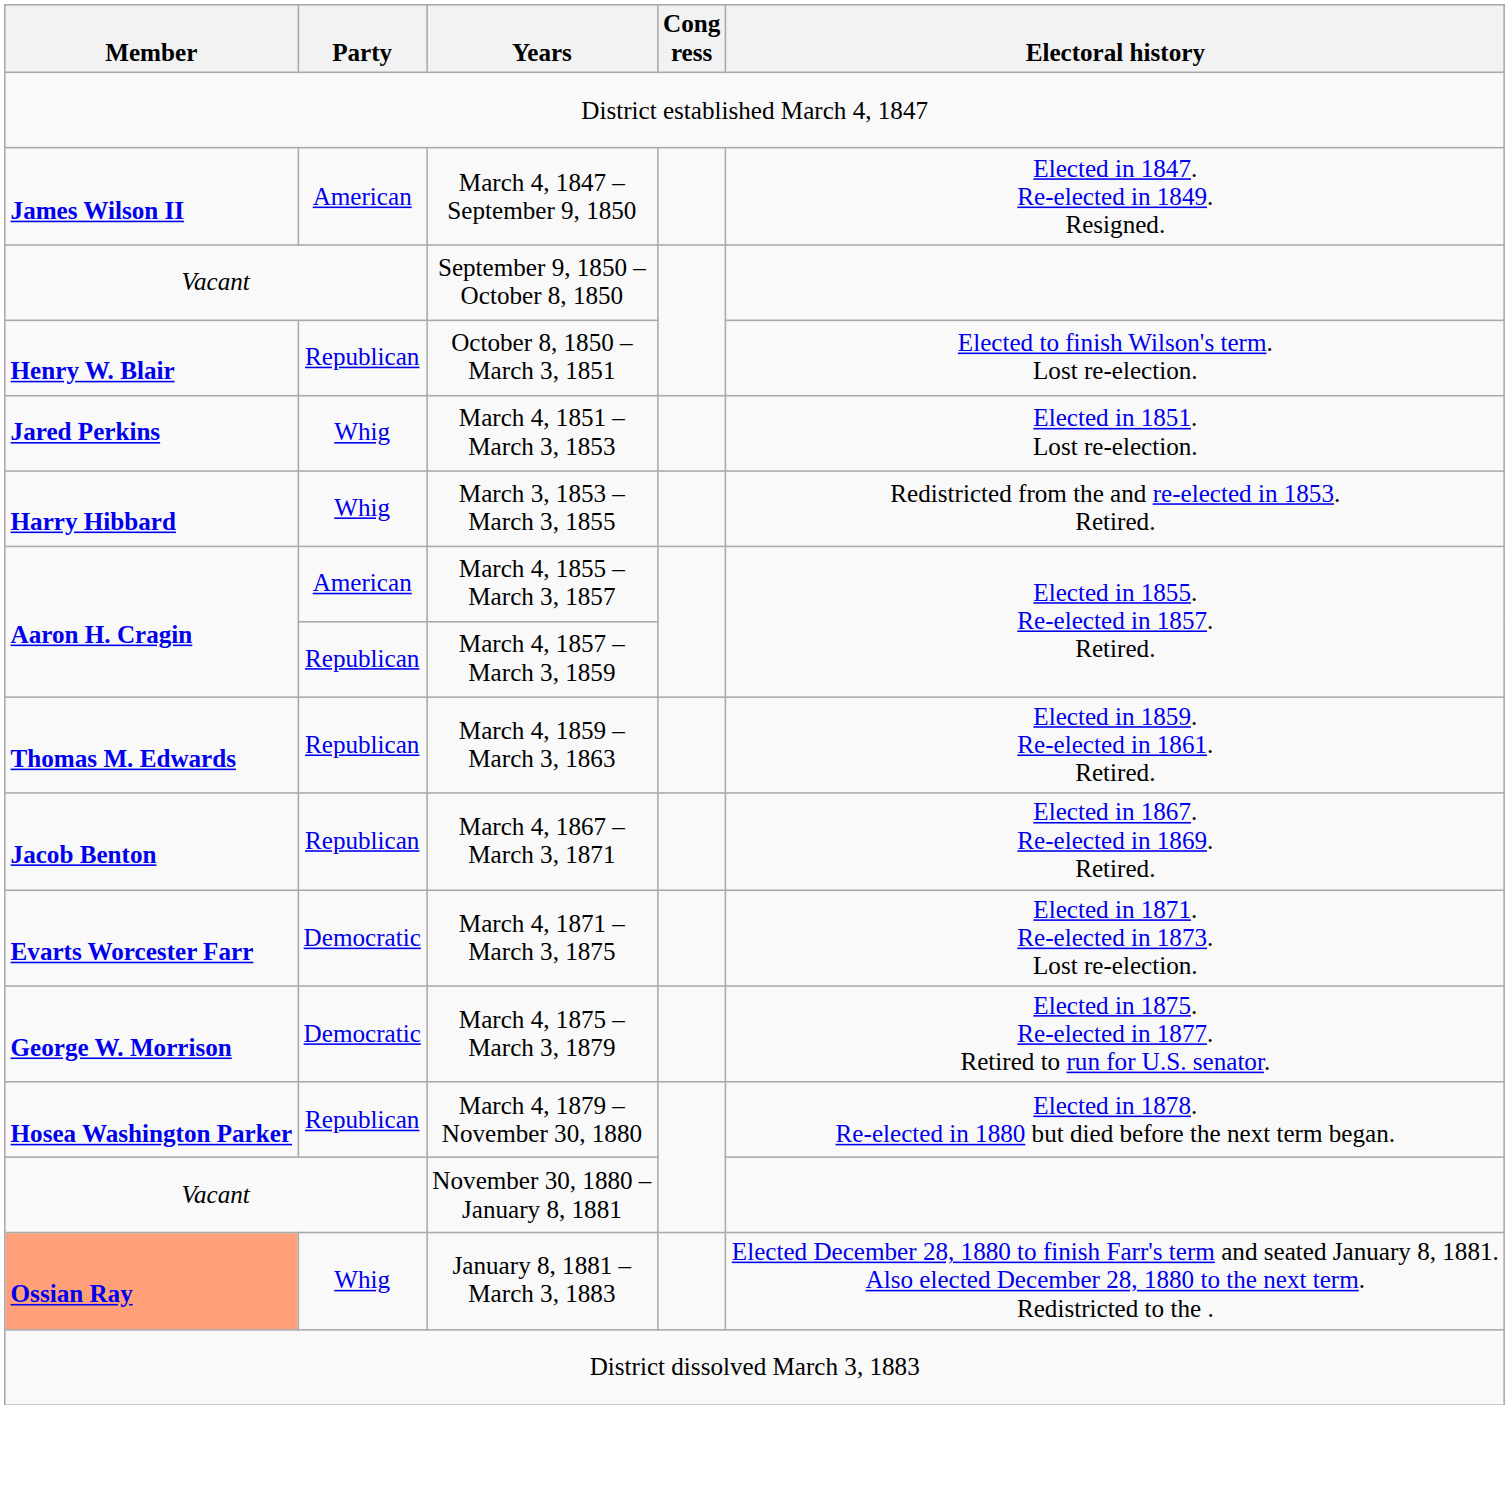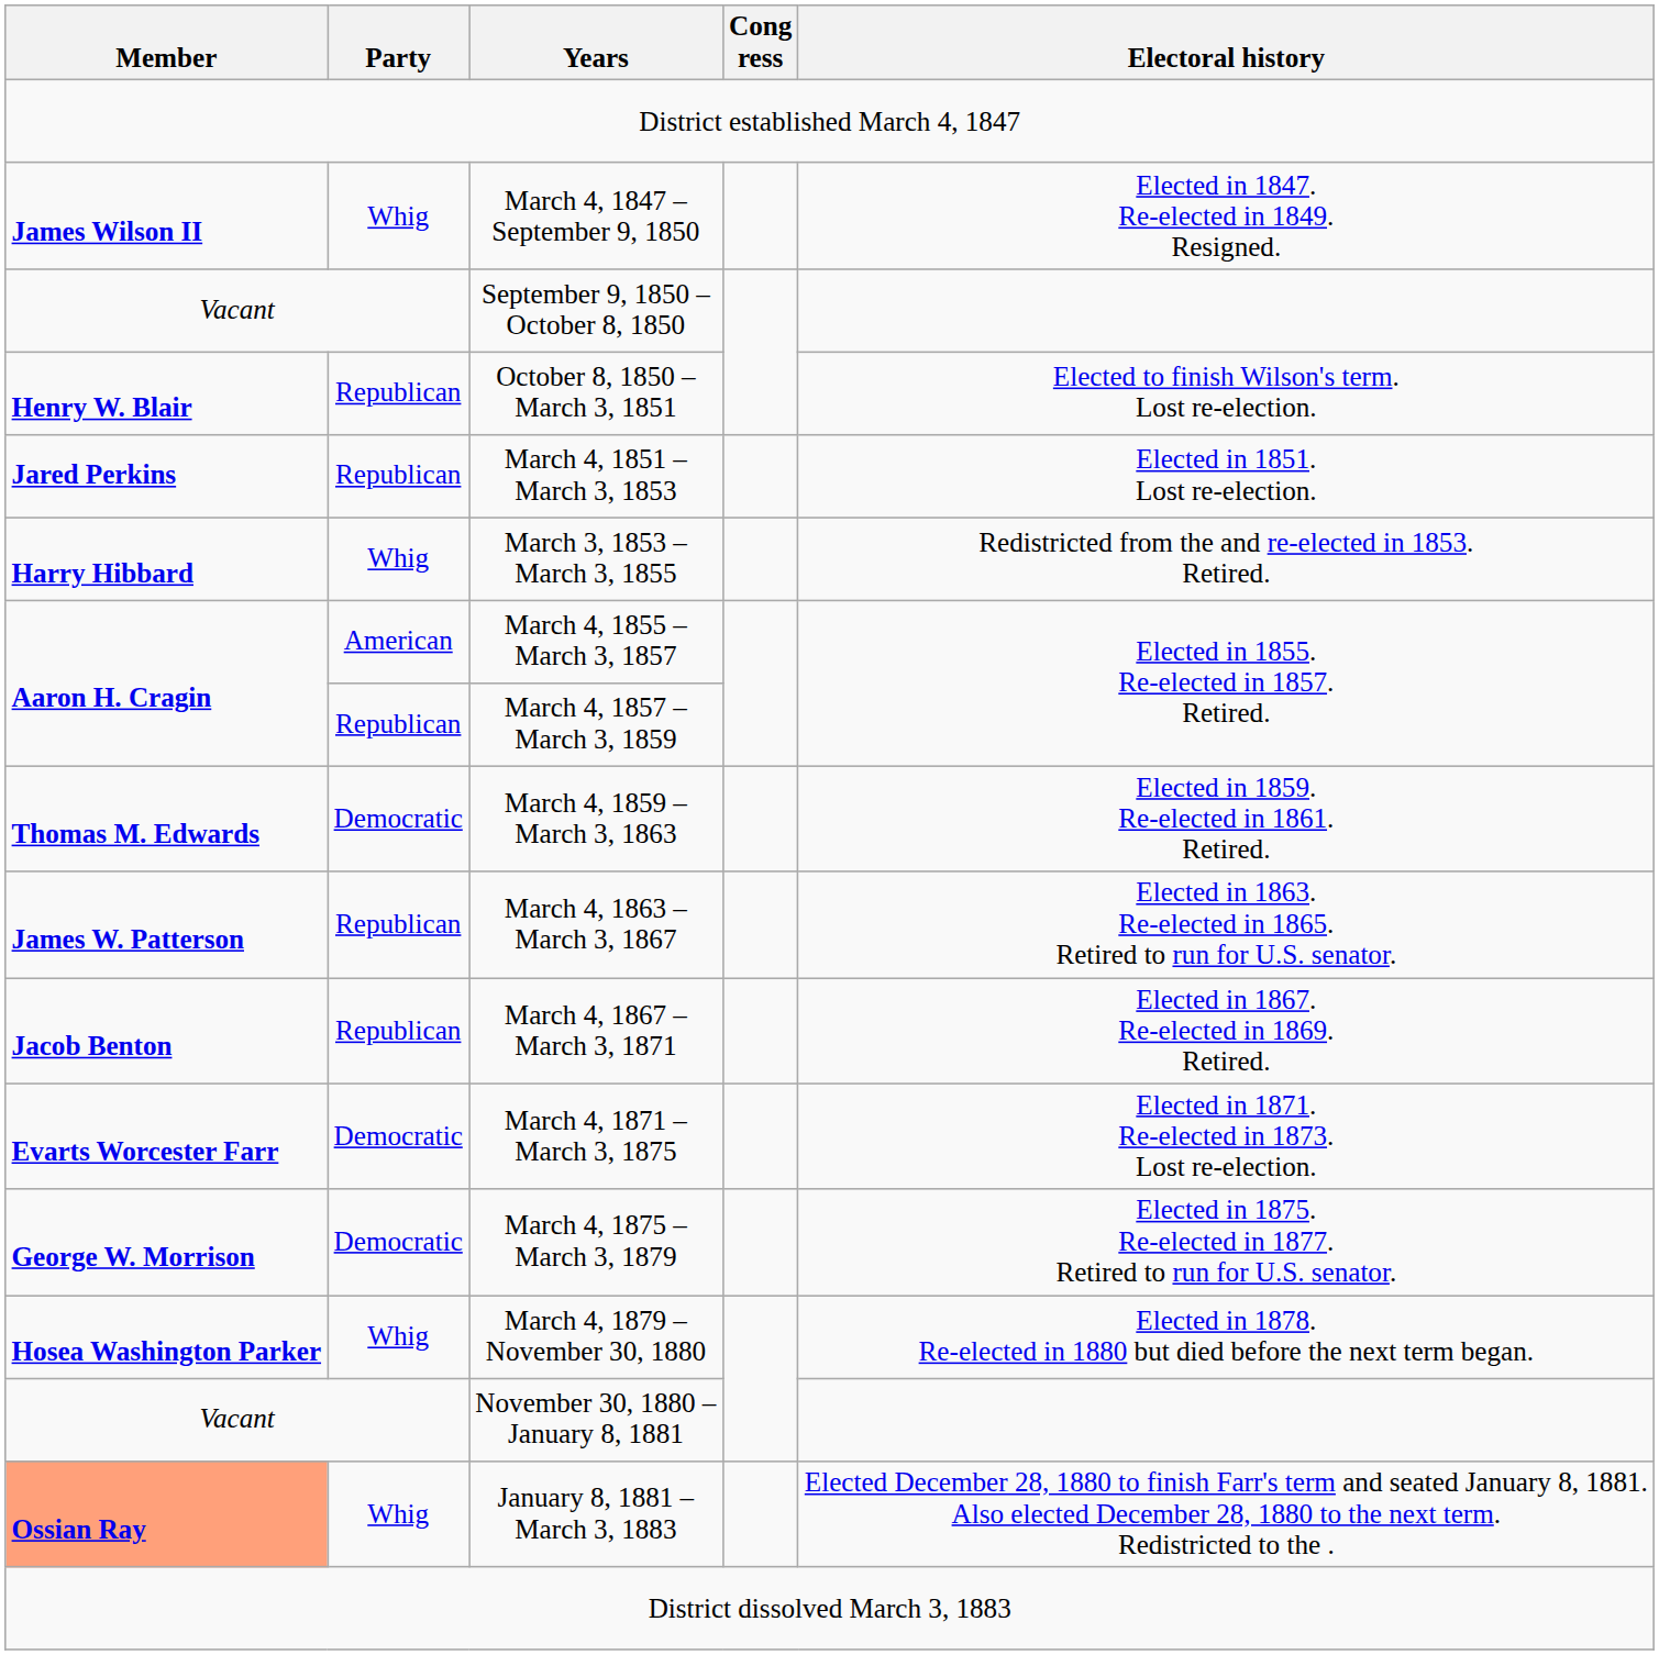March 4, 1847 – September 9, 1850 | Party: American -> Whig
March 4, 1851 – March 3, 1853 | Party: Whig -> Republican
March 4, 1859 – March 3, 1863 | Party: Republican -> Democratic
+ row: James W. Patterson | Republican | March 4, 1863 – March 3, 1867 | Elected in 1863. Re-elected in 1865. Retired to run for U.S. senator.
March 4, 1879 – November 30, 1880 | Party: Republican -> Whig
